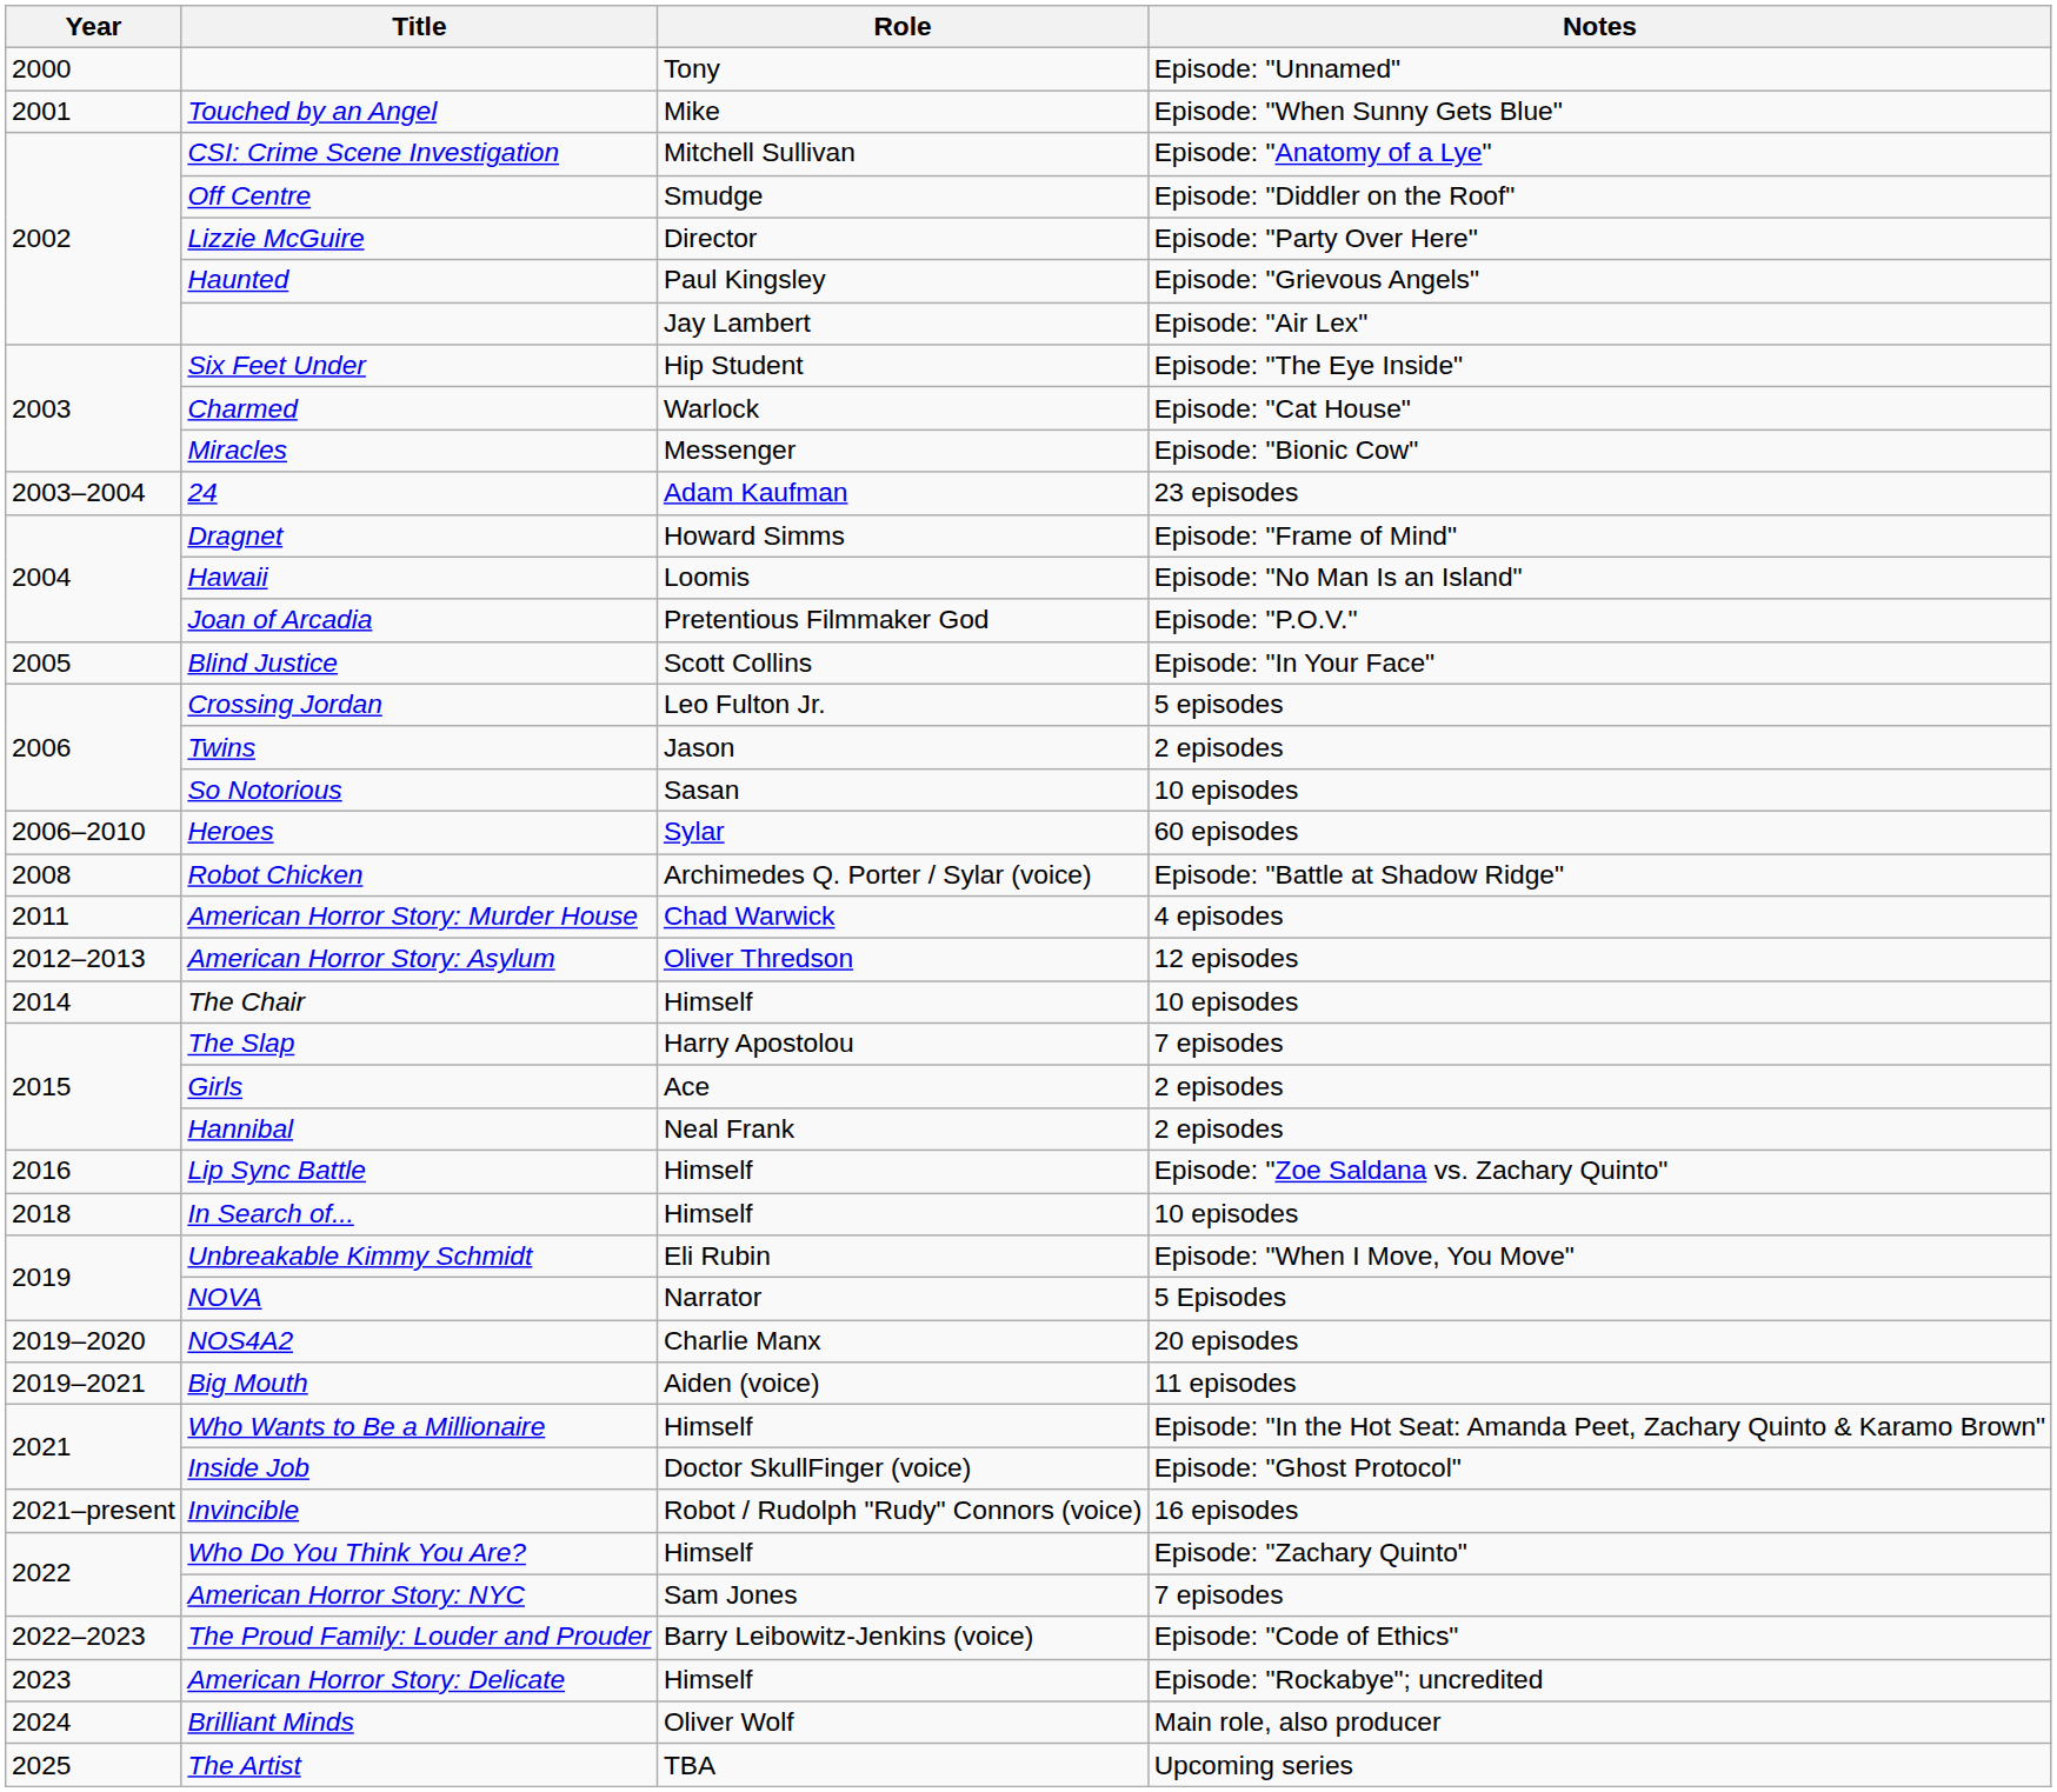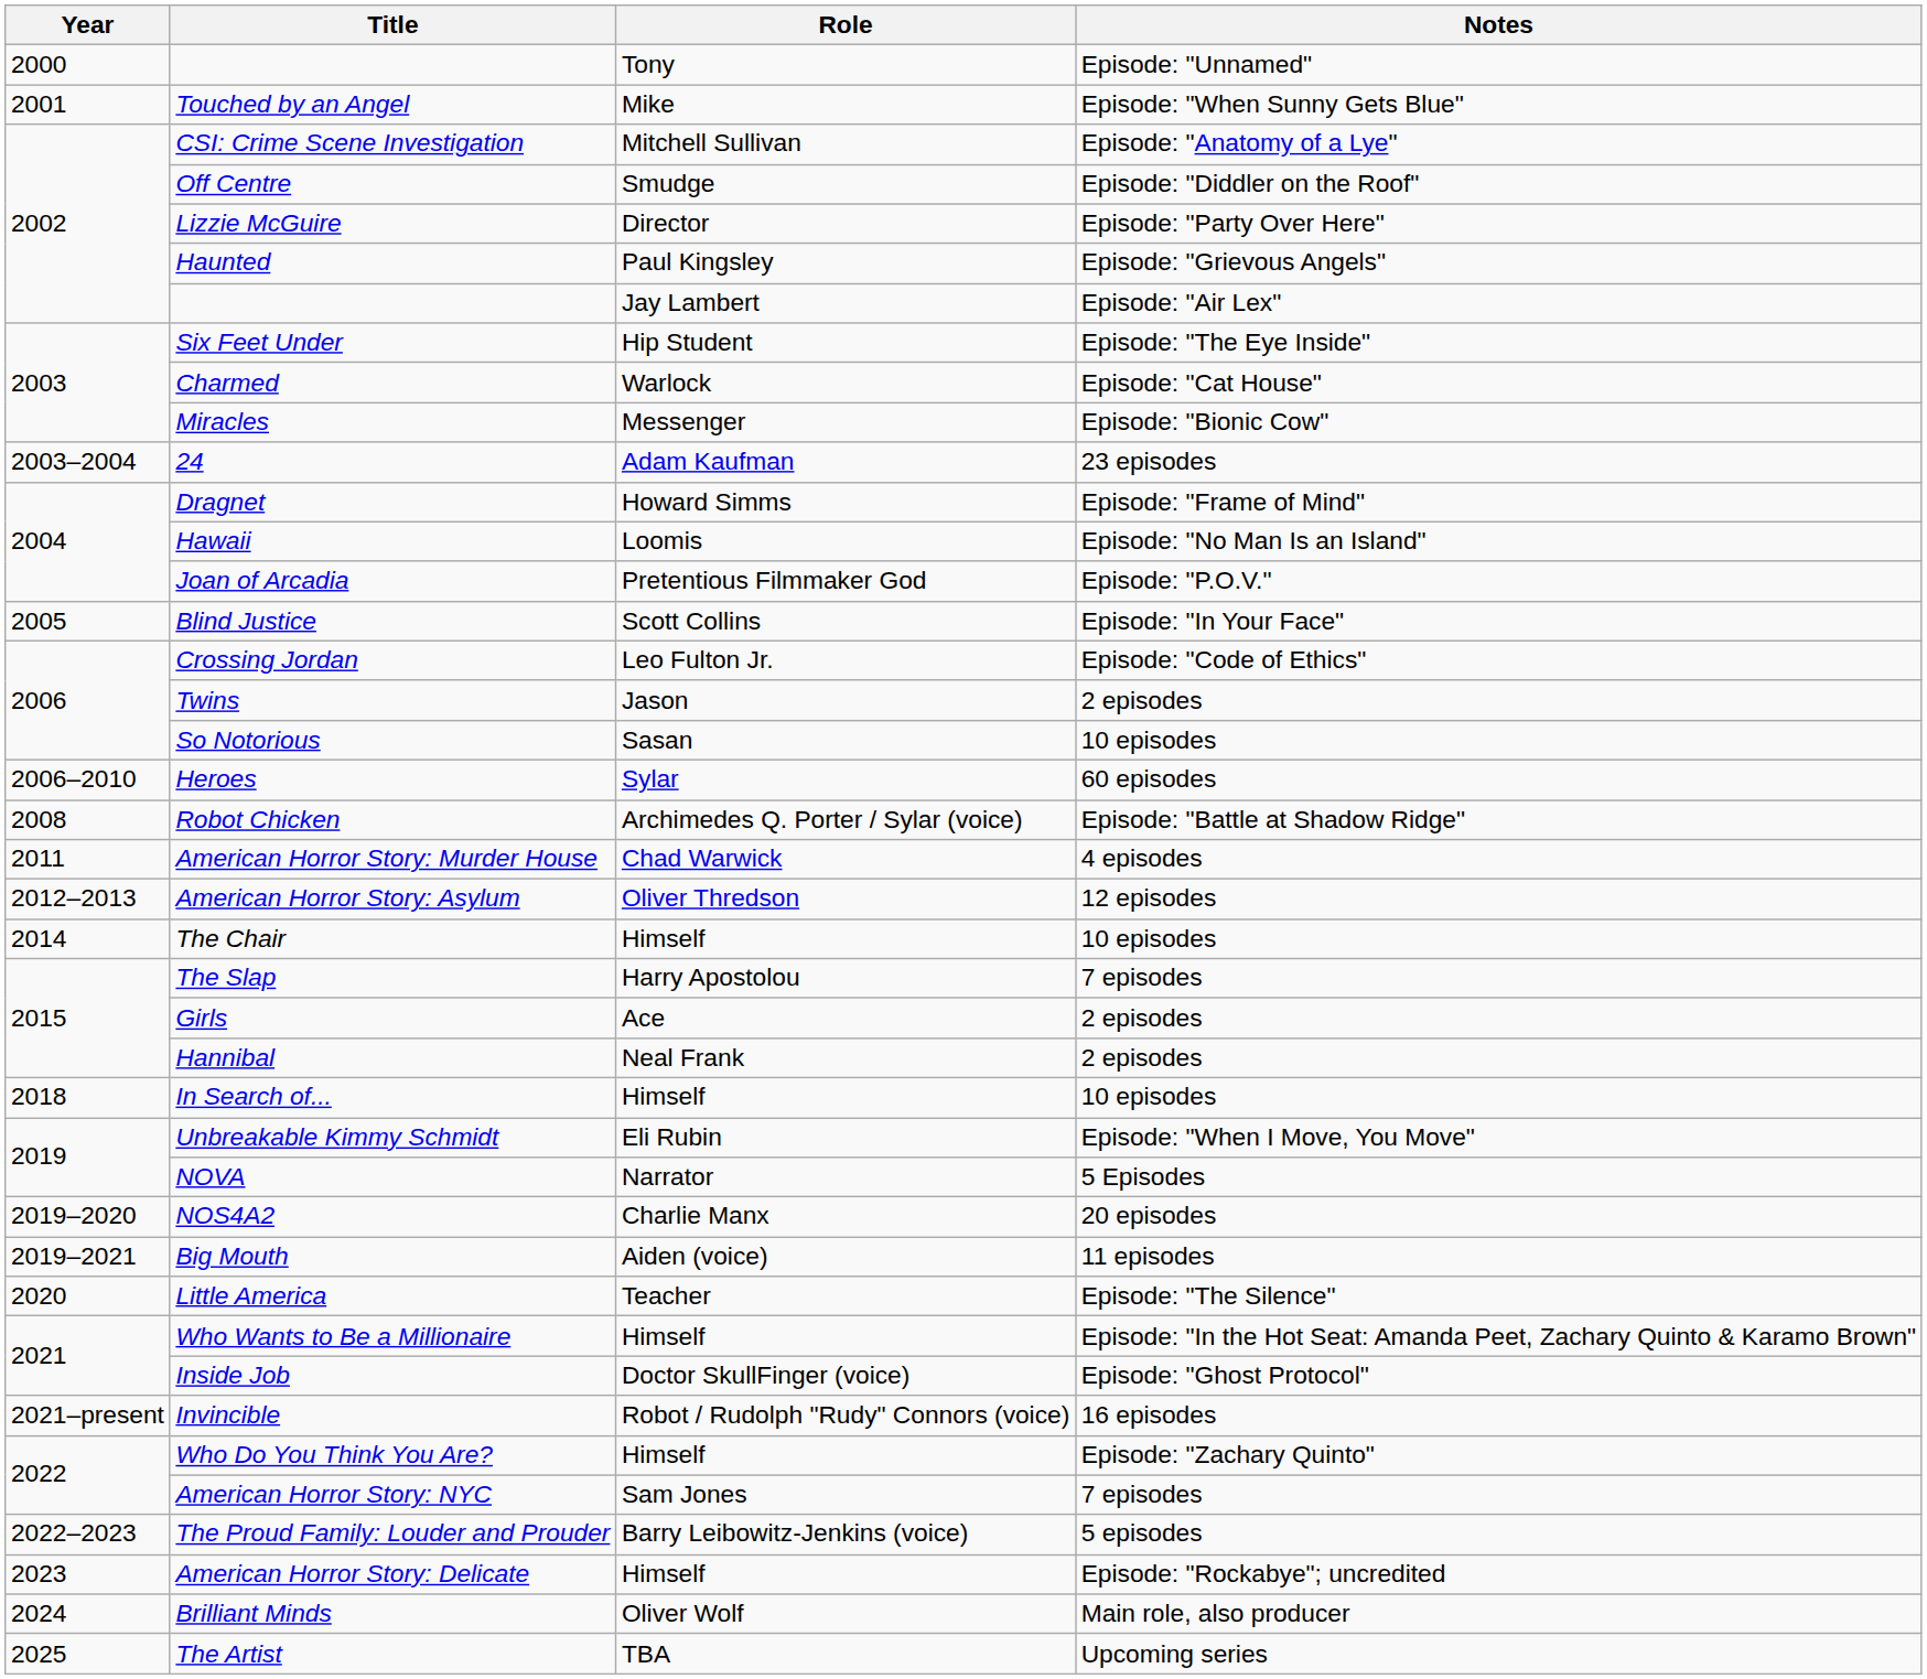Crossing Jordan | Notes: 5 episodes -> Episode: "Code of Ethics"
- row: 2016 | Lip Sync Battle | Himself | Episode: "Zoe Saldana vs. Zachary Quinto"
+ row: 2020 | Little America | Teacher | Episode: "The Silence"
The Proud Family: Louder and Prouder | Notes: Episode: "Code of Ethics" -> 5 episodes
